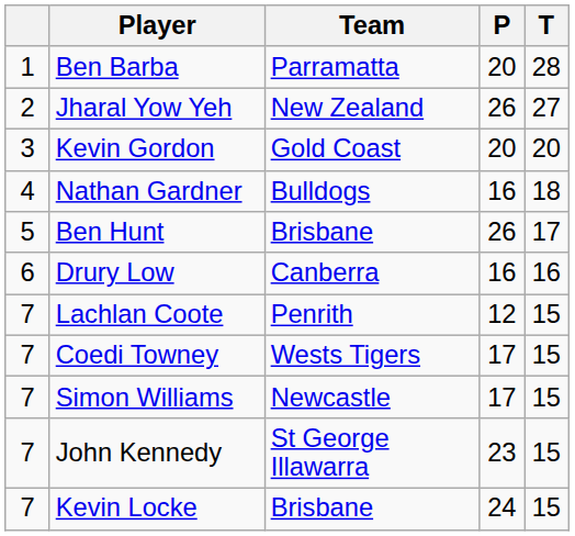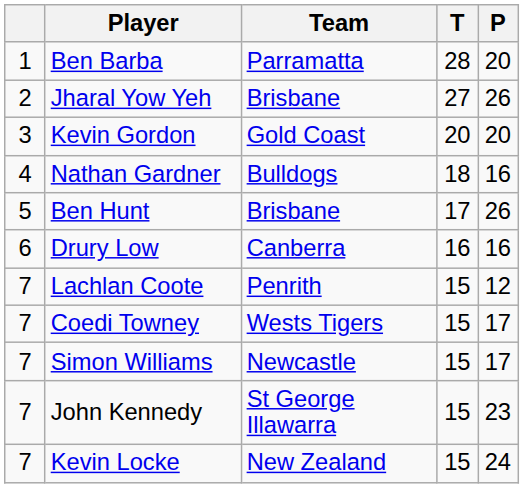columns swapped: P <-> T
Jharal Yow Yeh | Team: New Zealand -> Brisbane
Kevin Locke | Team: Brisbane -> New Zealand
